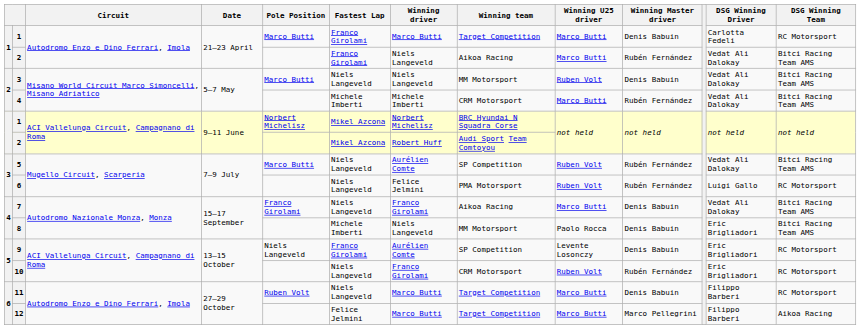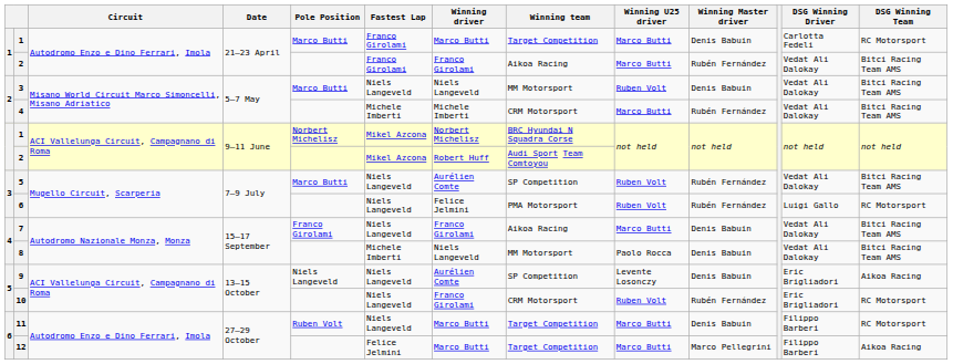1 / 2 | Winning driver: Niels Langeveld -> Franco Girolami
8 | DSG Winning Driver: Eric Brigliadori -> Vedat Ali Dalokay
9 | Fastest Lap: Franco Girolami -> Niels Langeveld
9 | DSG Winning Team: RC Motorsport -> Aikoa Racing
